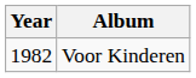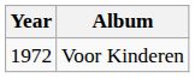Voor Kinderen | Year: 1982 -> 1972
